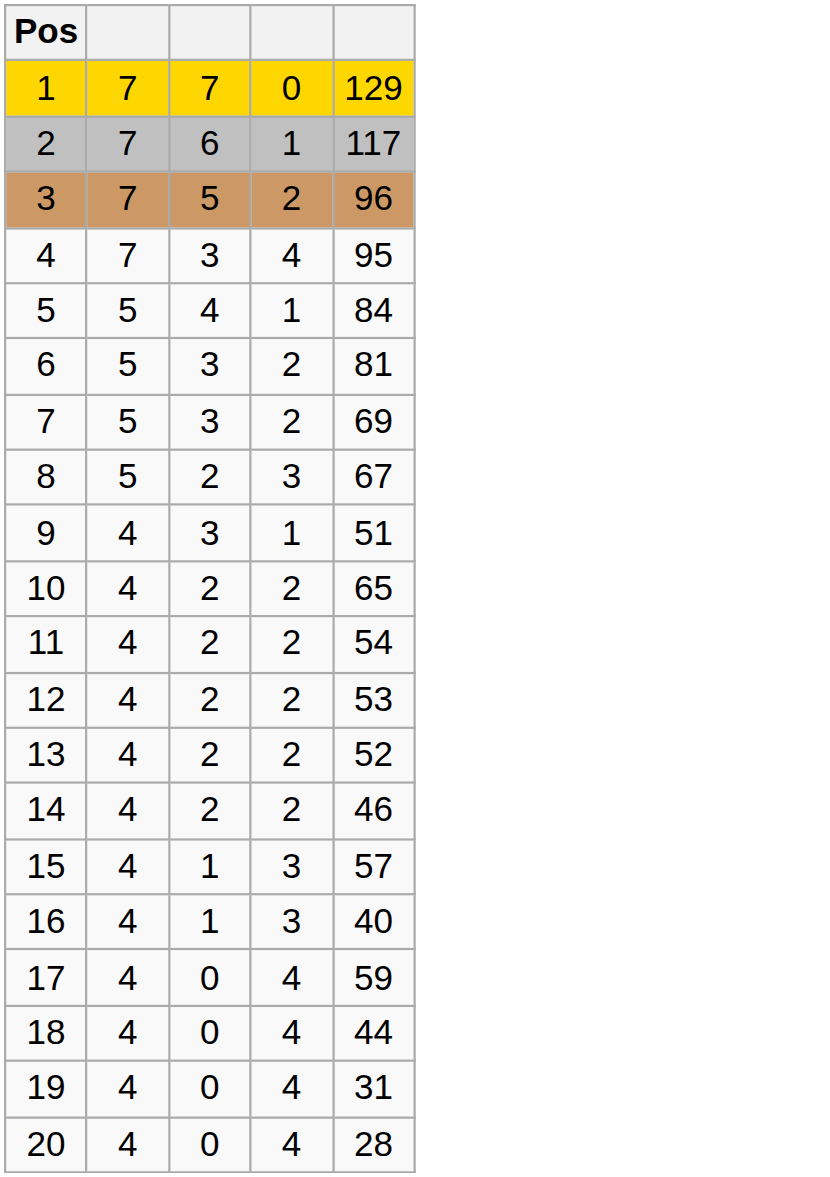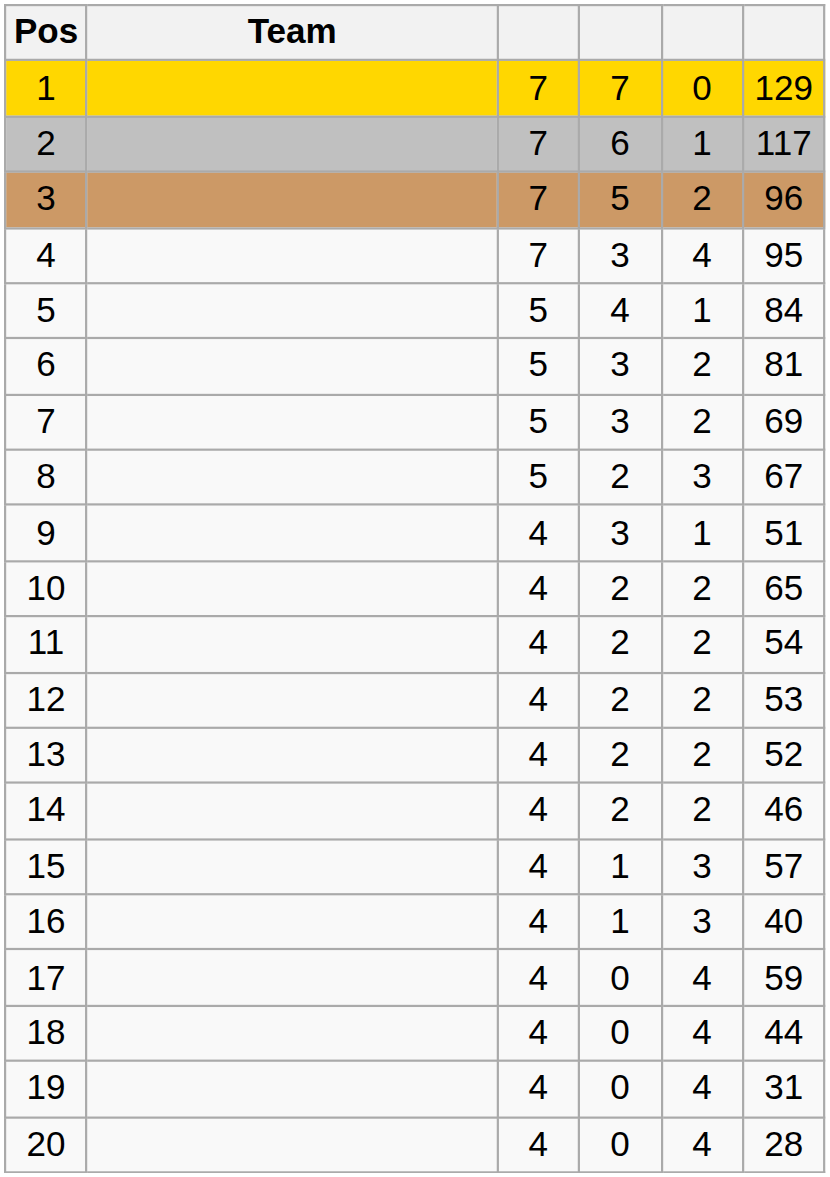+ column: Team
